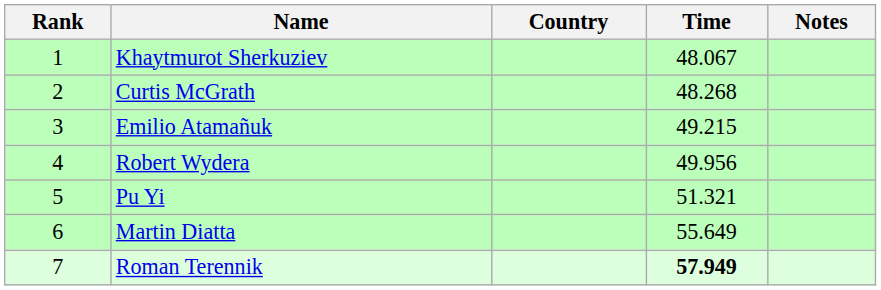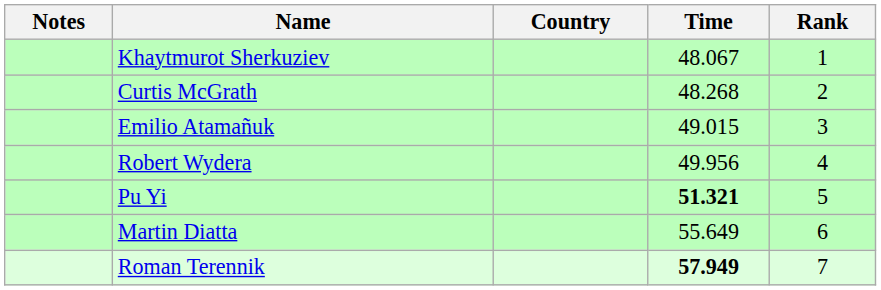columns swapped: Rank <-> Notes
Emilio Atamañuk | Time: 49.215 -> 49.015
Pu Yi | Time: normal -> bold
